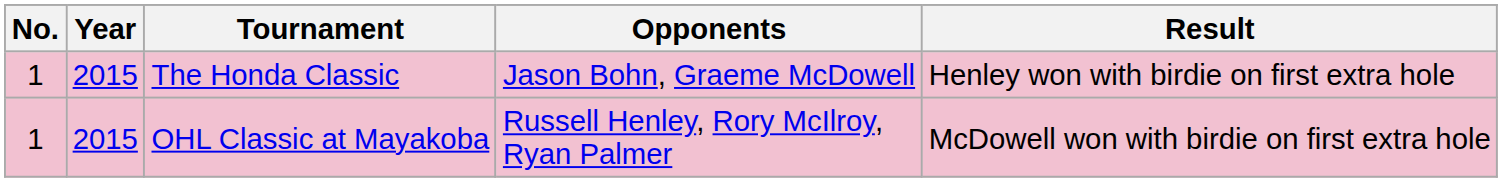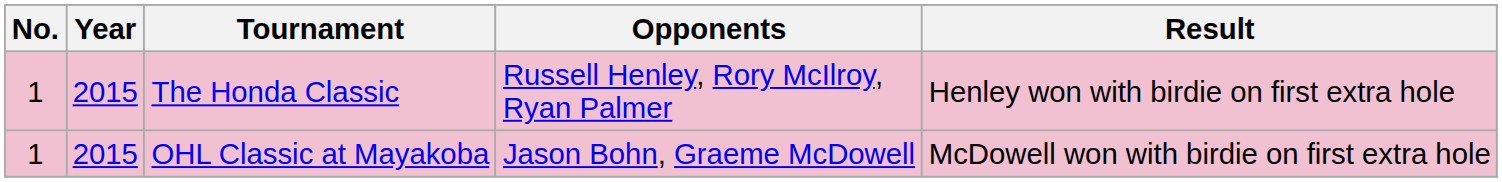The Honda Classic | Opponents: Jason Bohn, Graeme McDowell -> Russell Henley, Rory McIlroy, Ryan Palmer
OHL Classic at Mayakoba | Opponents: Russell Henley, Rory McIlroy, Ryan Palmer -> Jason Bohn, Graeme McDowell
